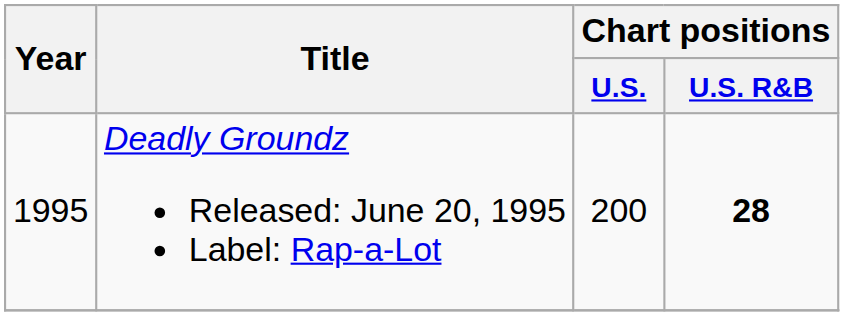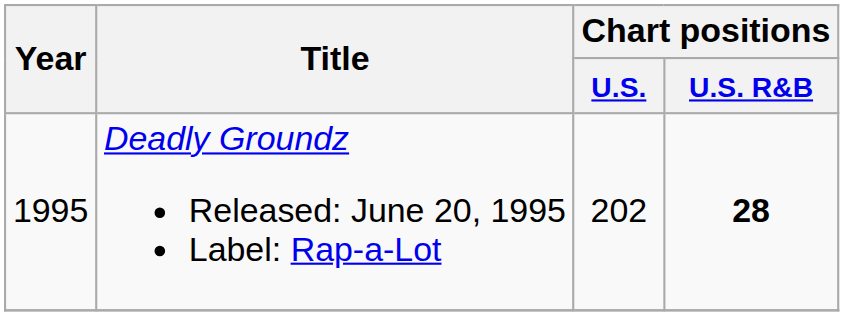Deadly Groundz Released: June 20, 1995 Label: Rap-a-Lot | Chart positions / U.S.: 200 -> 202
